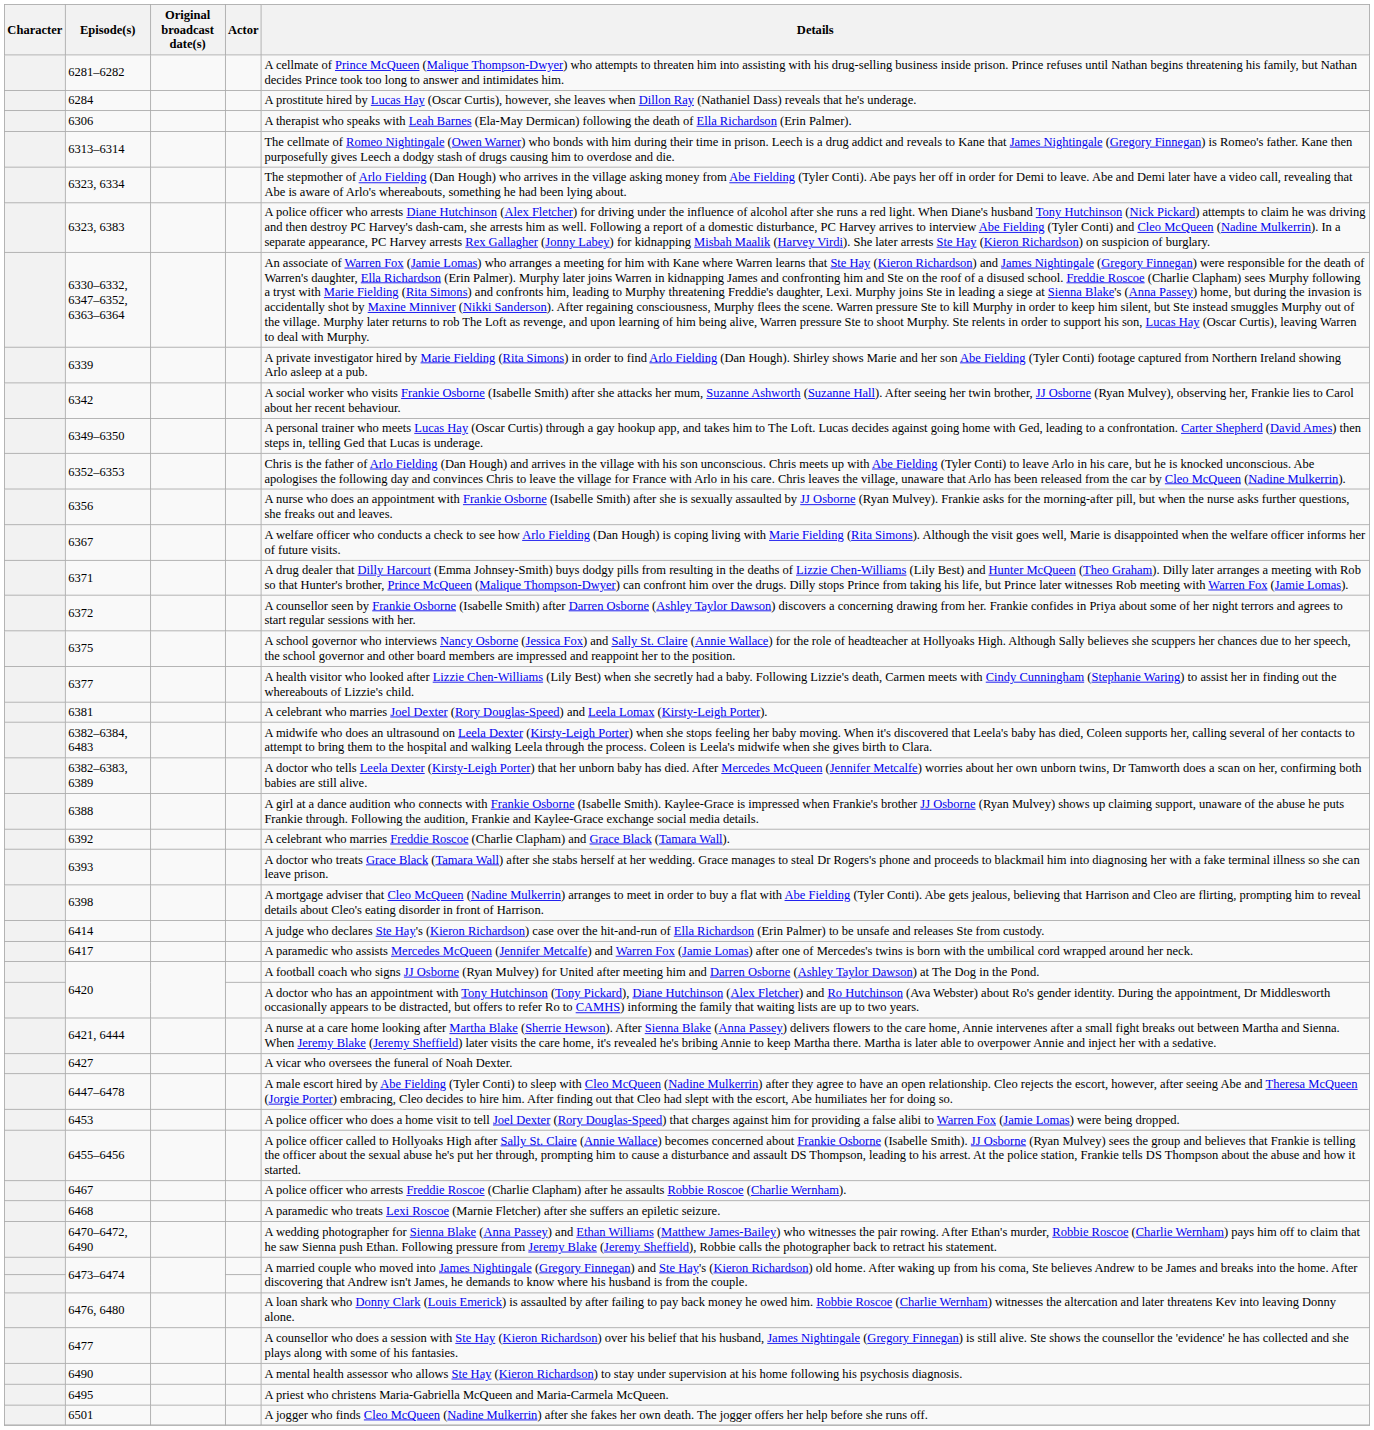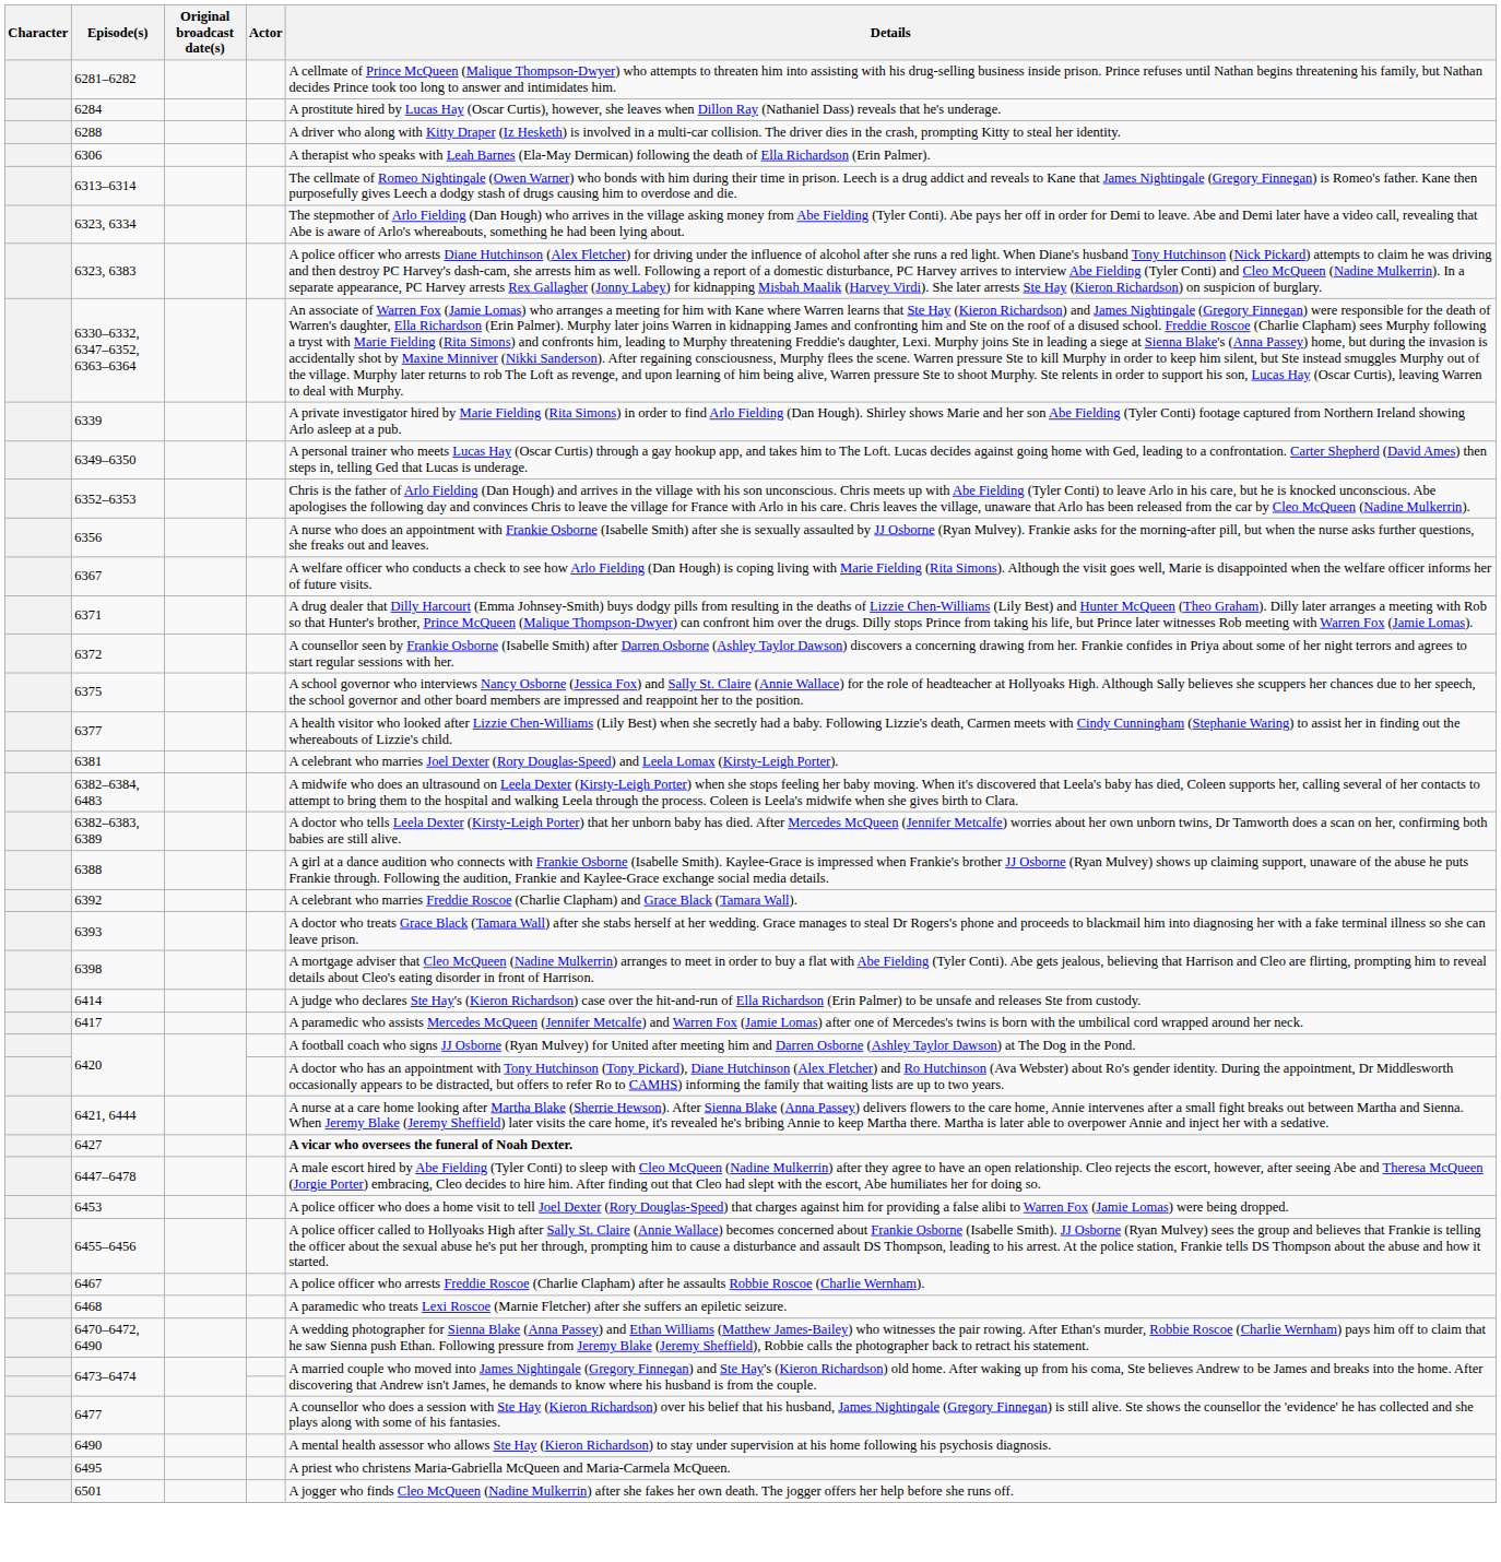+ row: 6288 | A driver who along with Kitty Draper (Iz Hesketh) is involved in a multi-car collision. The driver dies in the crash, prompting Kitty to steal her identity.
- row: 6342 | A social worker who visits Frankie Osborne (Isabelle Smith) after she attacks her mum, Suzanne Ashworth (Suzanne Hall). After seeing her twin brother, JJ Osborne (Ryan Mulvey), observing her, Frankie lies to Carol about her recent behaviour.
6427 | Details: normal -> bold
- row: 6476, 6480 | A loan shark who Donny Clark (Louis Emerick) is assaulted by after failing to pay back money he owed him. Robbie Roscoe (Charlie Wernham) witnesses the altercation and later threatens Kev into leaving Donny alone.
